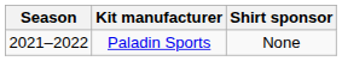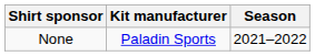columns swapped: Season <-> Shirt sponsor
